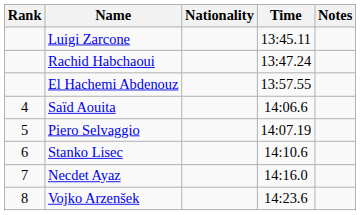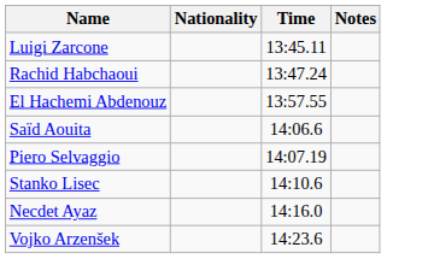- column: Rank | 4 | 5 | 6 | 7 | 8
